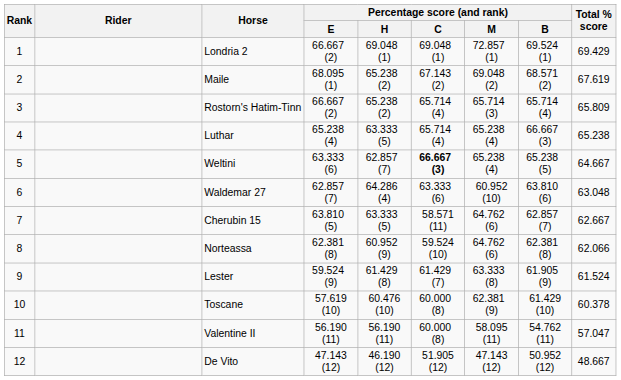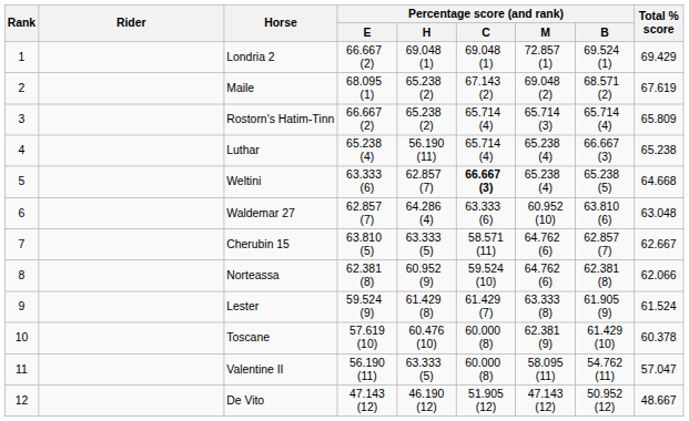Luthar | Percentage score (and rank) / H: 63.333 (5) -> 56.190 (11)
Weltini | Total % score: 64.667 -> 64.668
Valentine II | Percentage score (and rank) / H: 56.190 (11) -> 63.333 (5)
